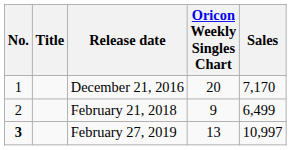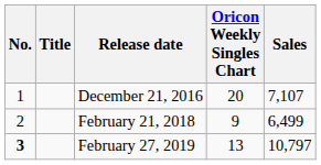December 21, 2016 | Sales: 7,170 -> 7,107
February 27, 2019 | Sales: 10,997 -> 10,797
